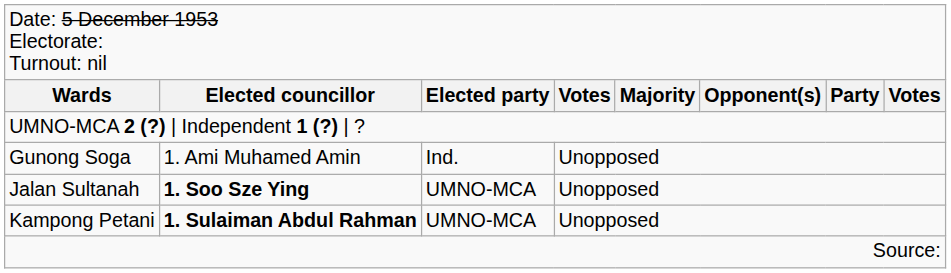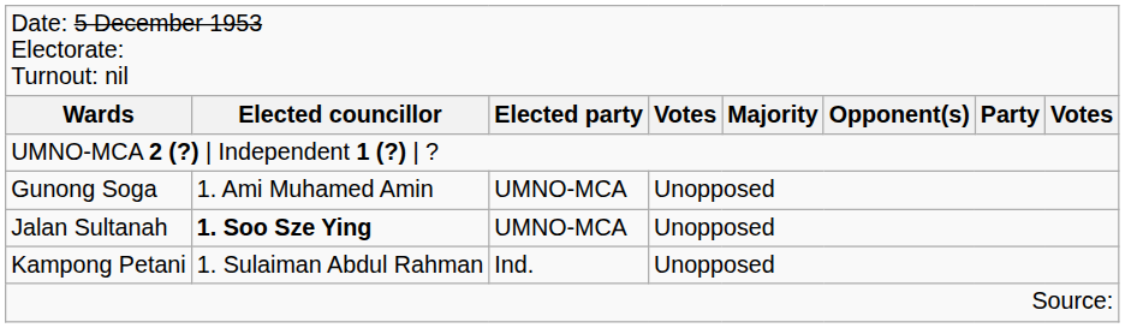Gunong Soga | column 3: Ind. -> UMNO-MCA
Kampong Petani | column 2: bold -> normal
Kampong Petani | column 3: UMNO-MCA -> Ind.
